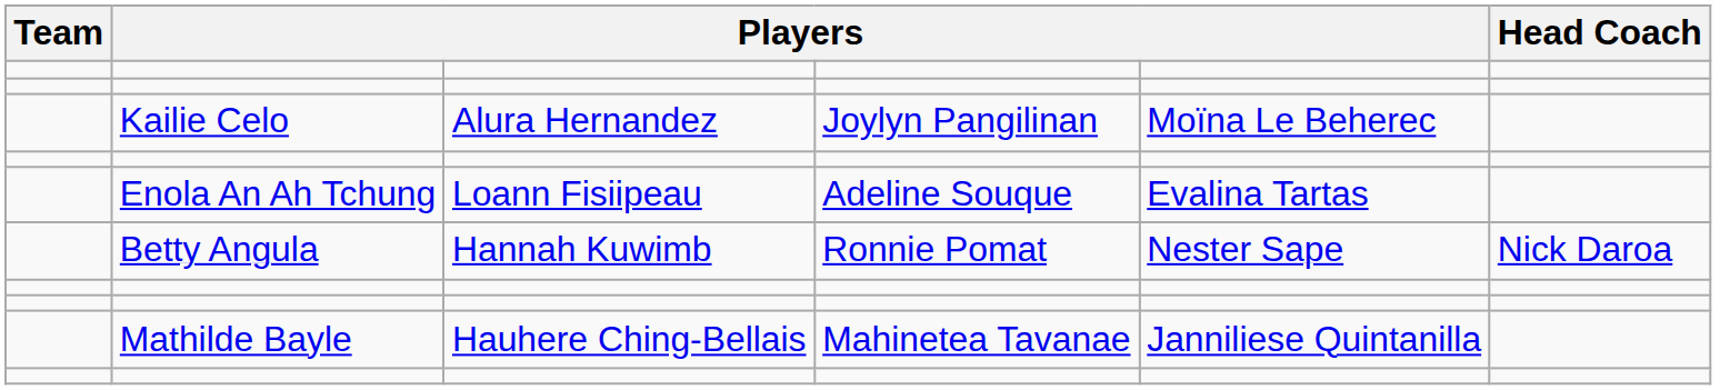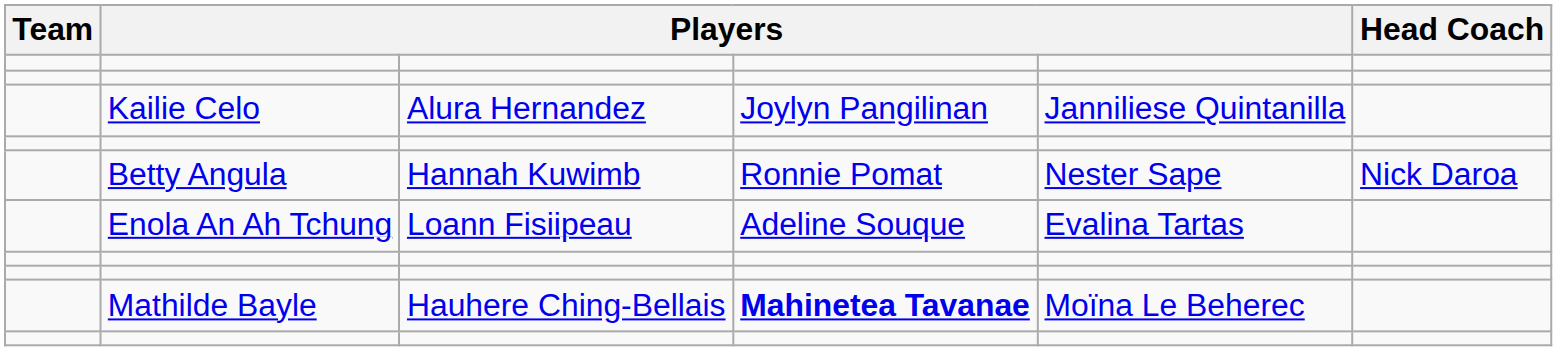Kailie Celo | column 5: Moïna Le Beherec -> Janniliese Quintanilla
rows swapped: Enola An Ah Tchung <-> Betty Angula
Mathilde Bayle | column 4: normal -> bold
Mathilde Bayle | column 5: Janniliese Quintanilla -> Moïna Le Beherec
